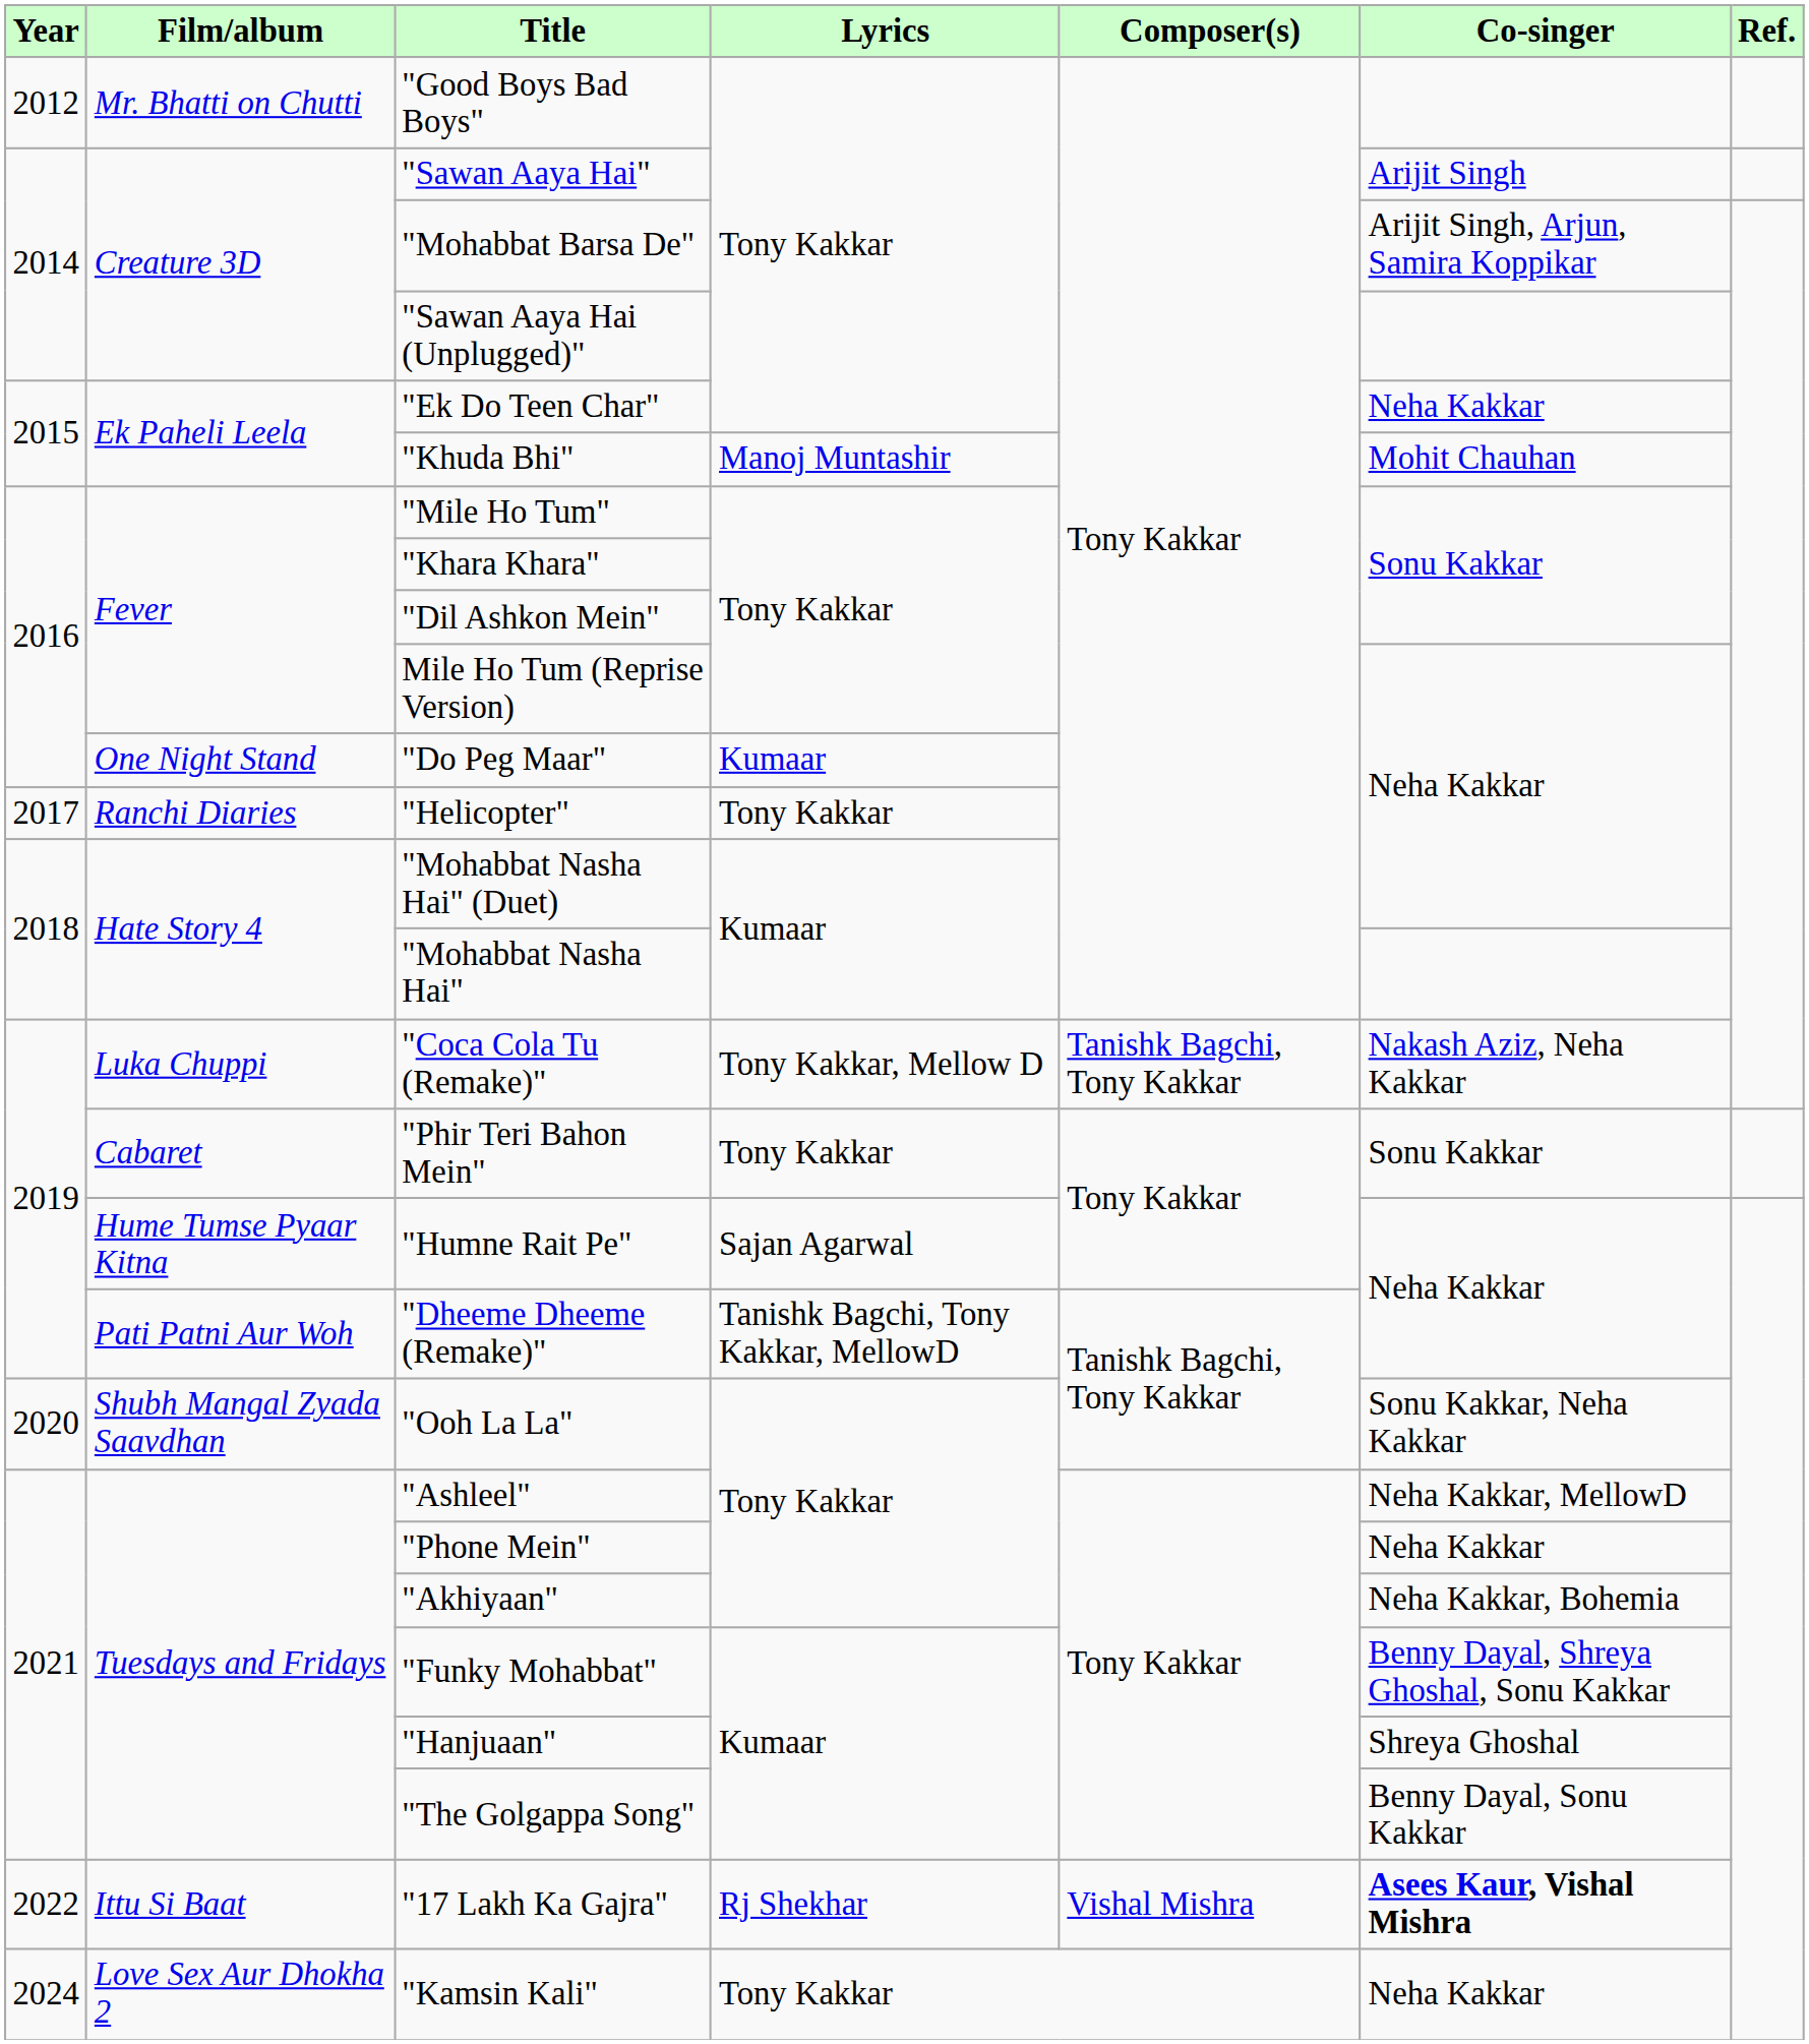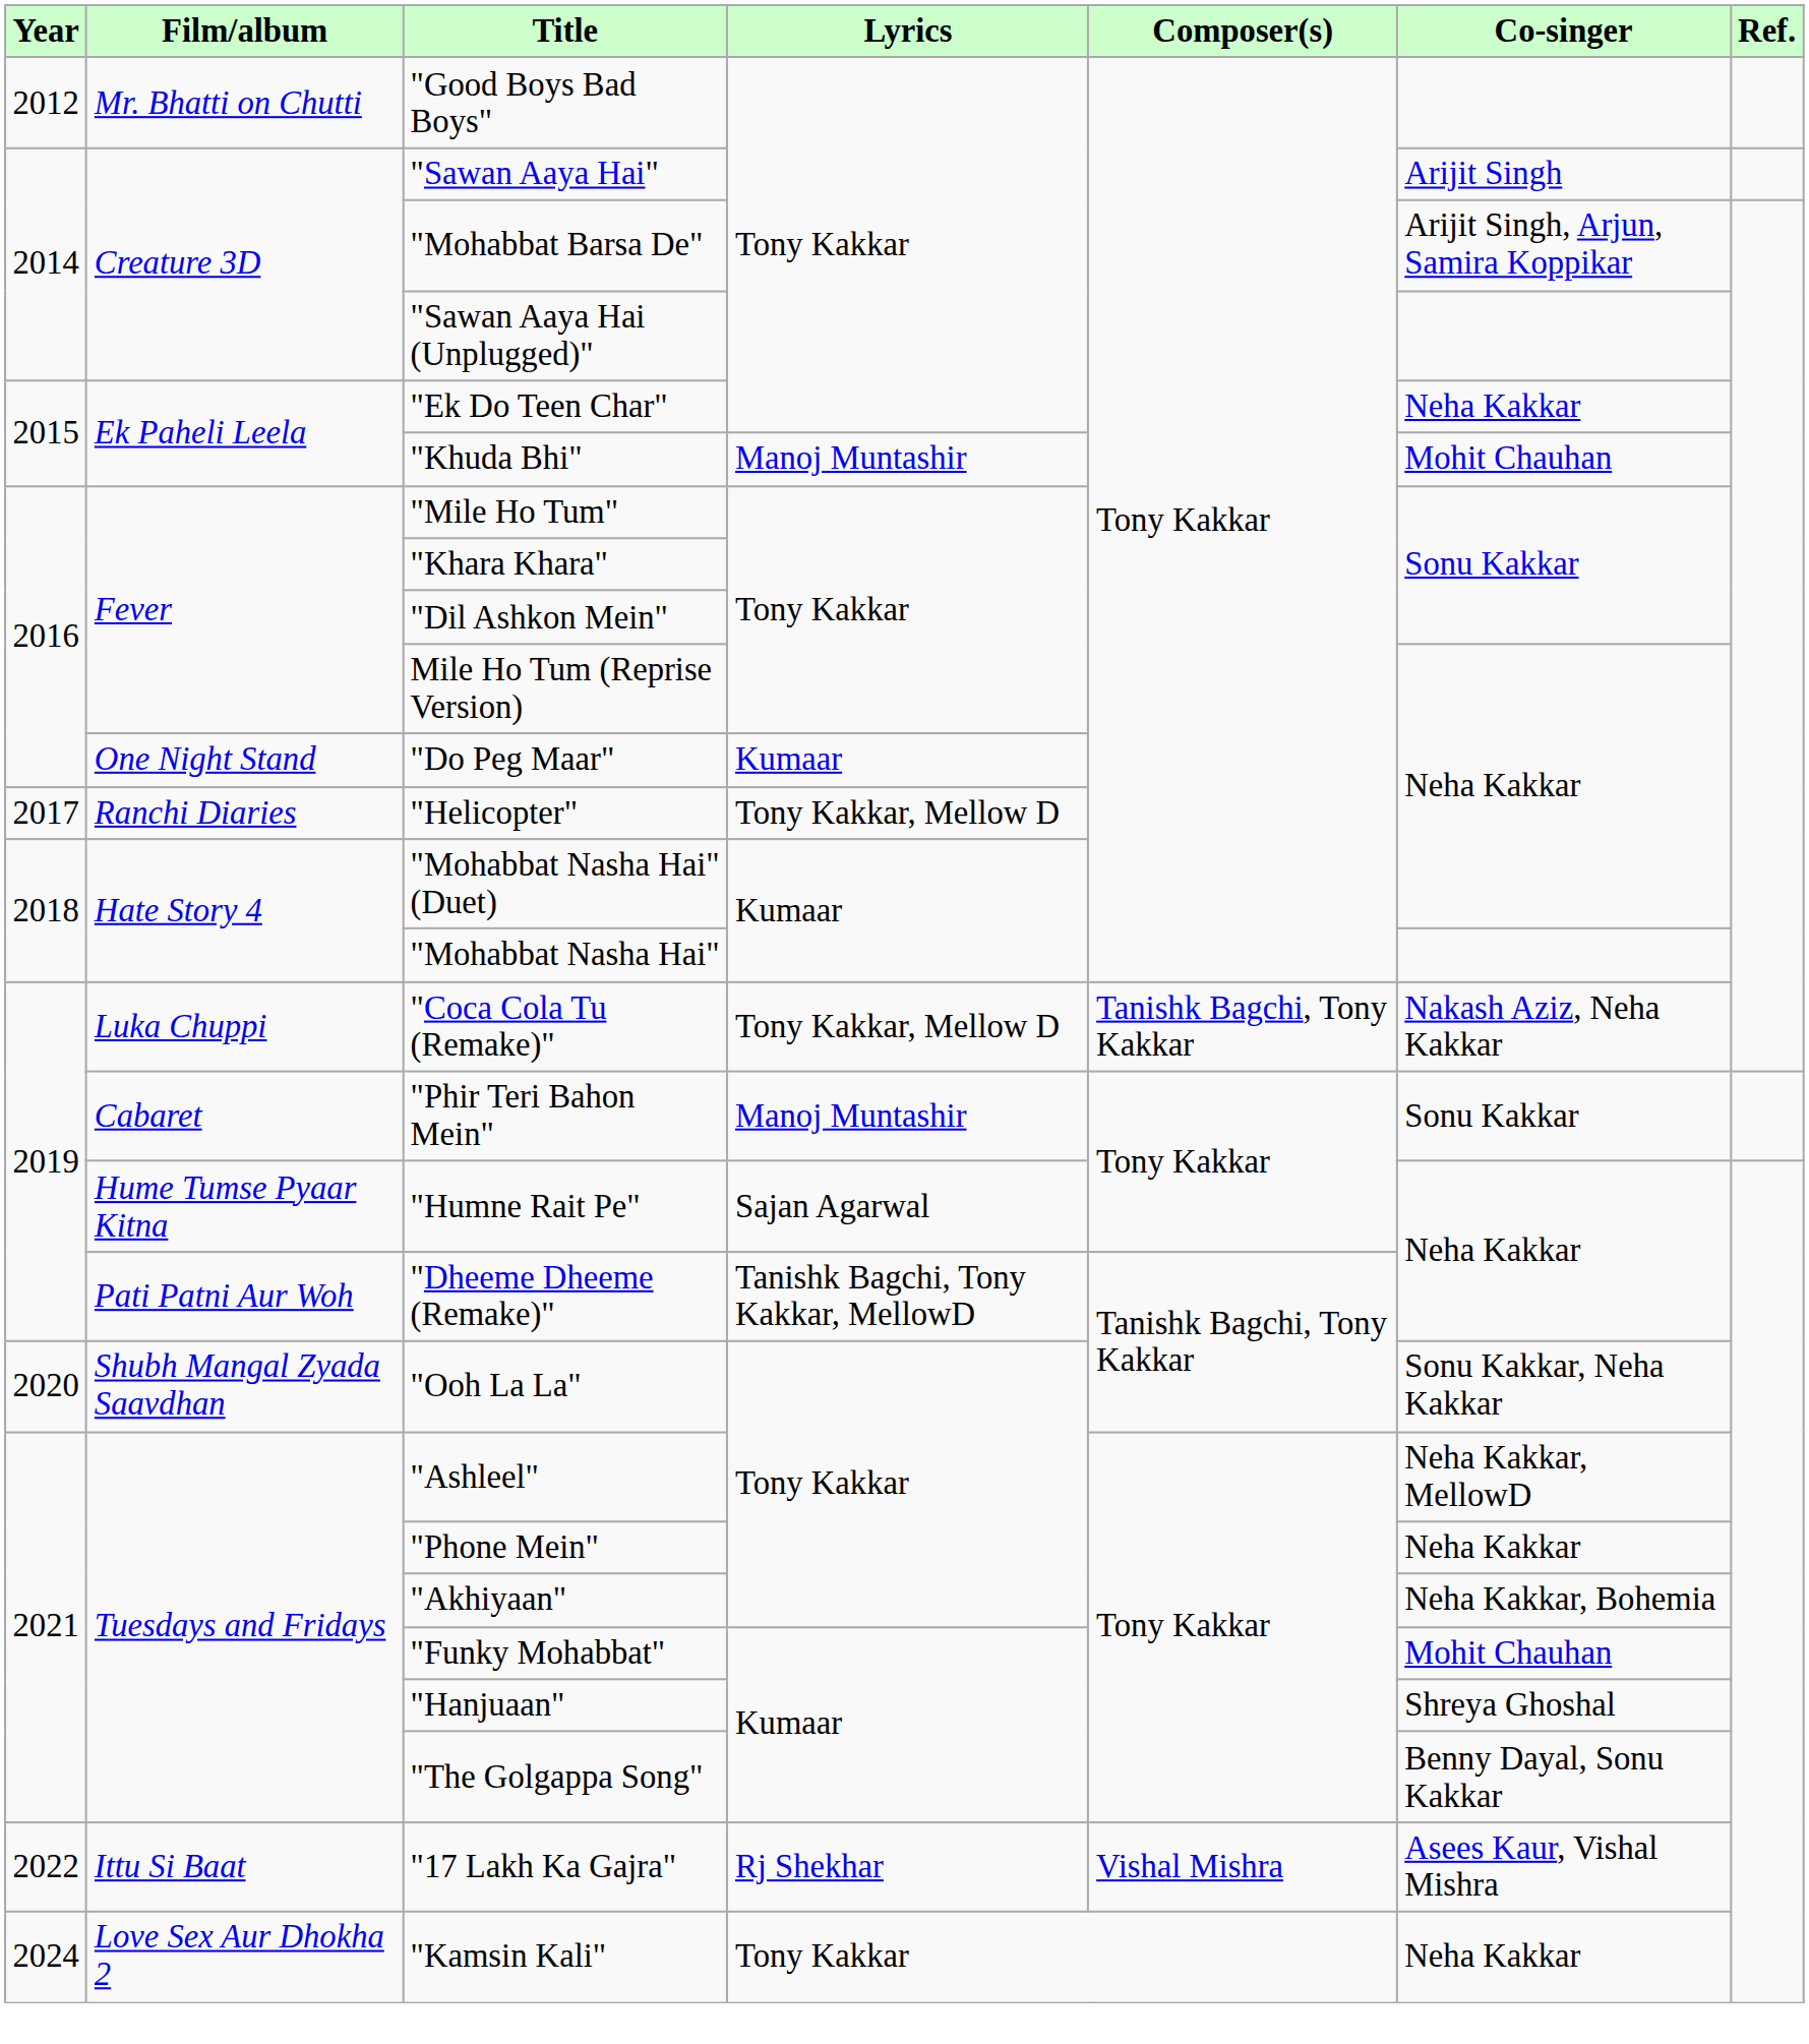"Helicopter" | Lyrics: Tony Kakkar -> Tony Kakkar, Mellow D
"Phir Teri Bahon Mein" | Lyrics: Tony Kakkar -> Manoj Muntashir
"Funky Mohabbat" | Co-singer: Benny Dayal, Shreya Ghoshal, Sonu Kakkar -> Mohit Chauhan
"17 Lakh Ka Gajra" | Co-singer: bold -> normal
